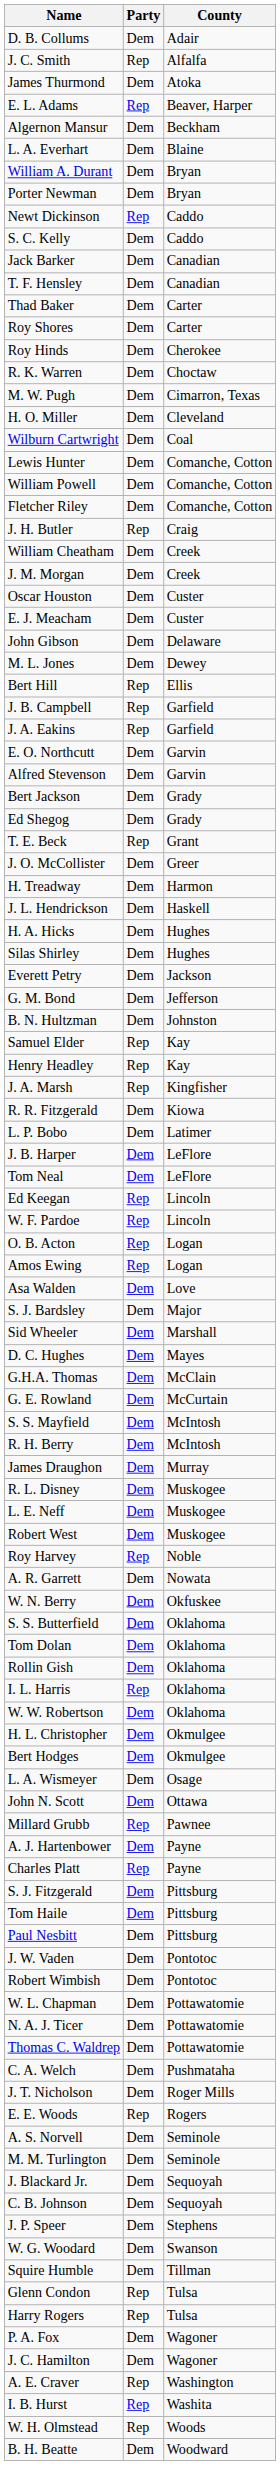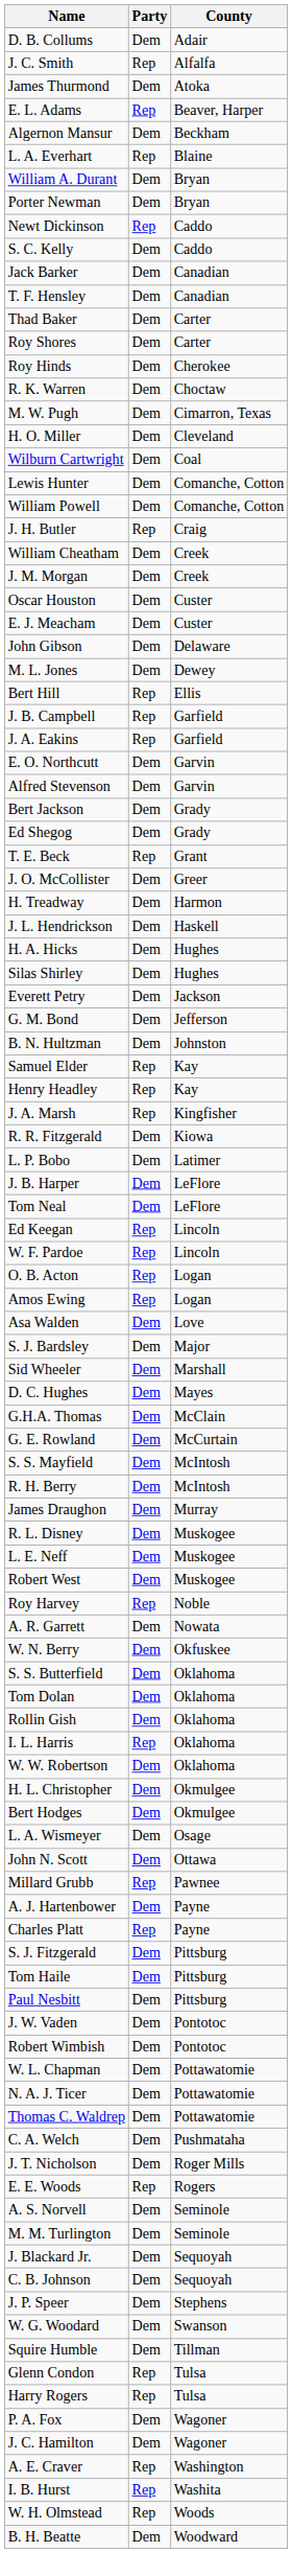L. A. Everhart | Party: Dem -> Rep
- row: Fletcher Riley | Dem | Comanche, Cotton
